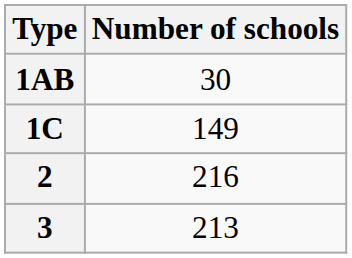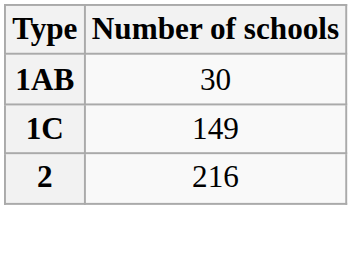- row: 3 | 213
